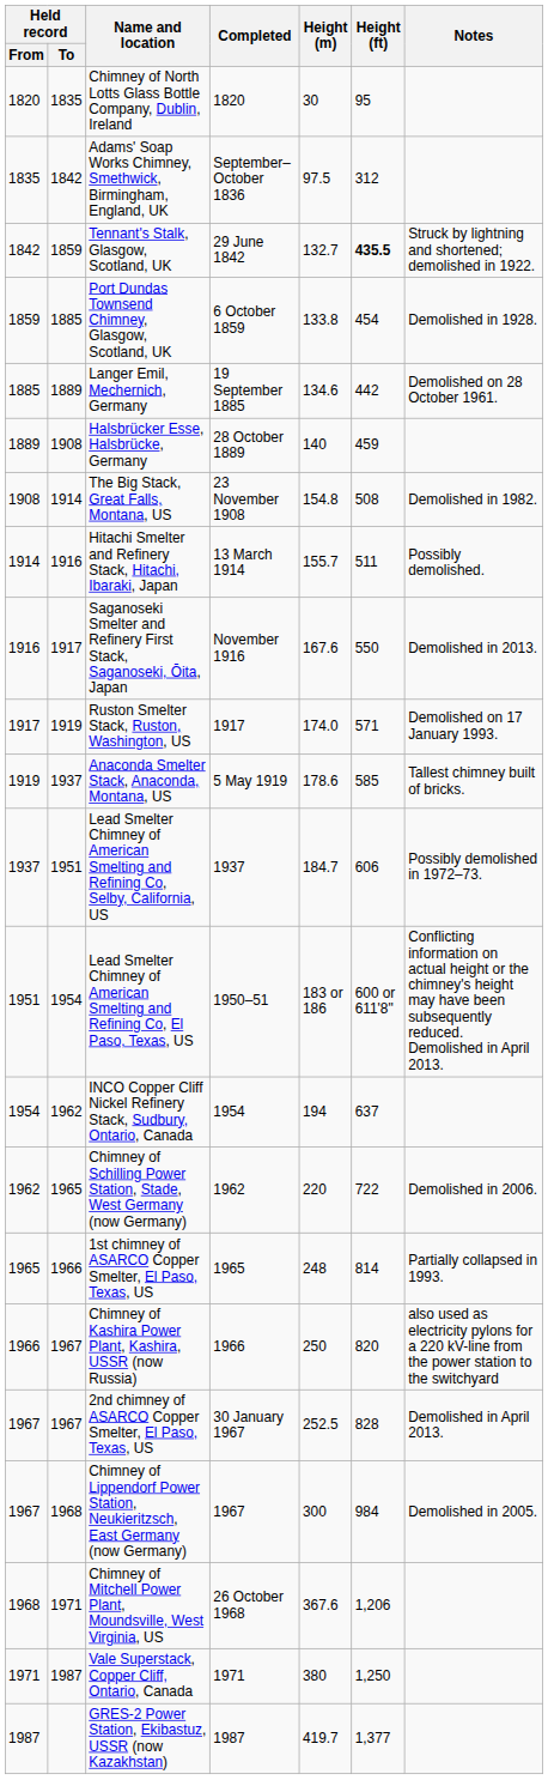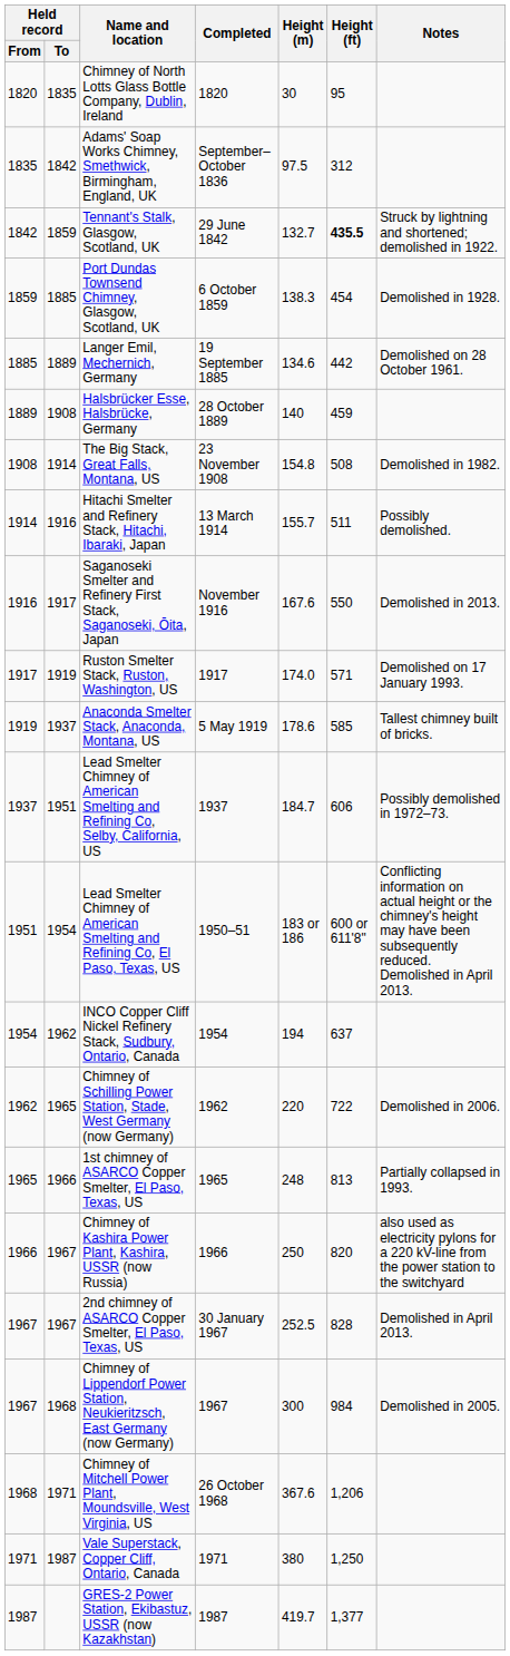Port Dundas Townsend Chimney, Glasgow, Scotland, UK | Height (m): 133.8 -> 138.3
1st chimney of ASARCO Copper Smelter, El Paso, Texas, US | Height (ft): 814 -> 813
